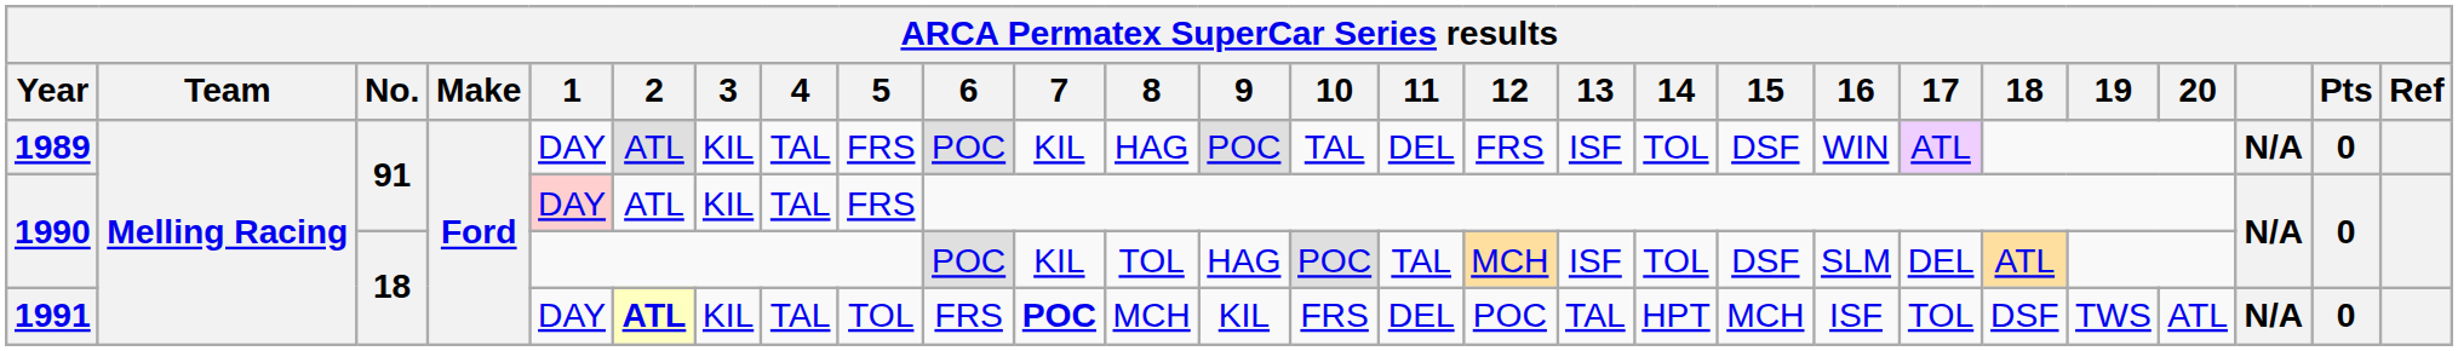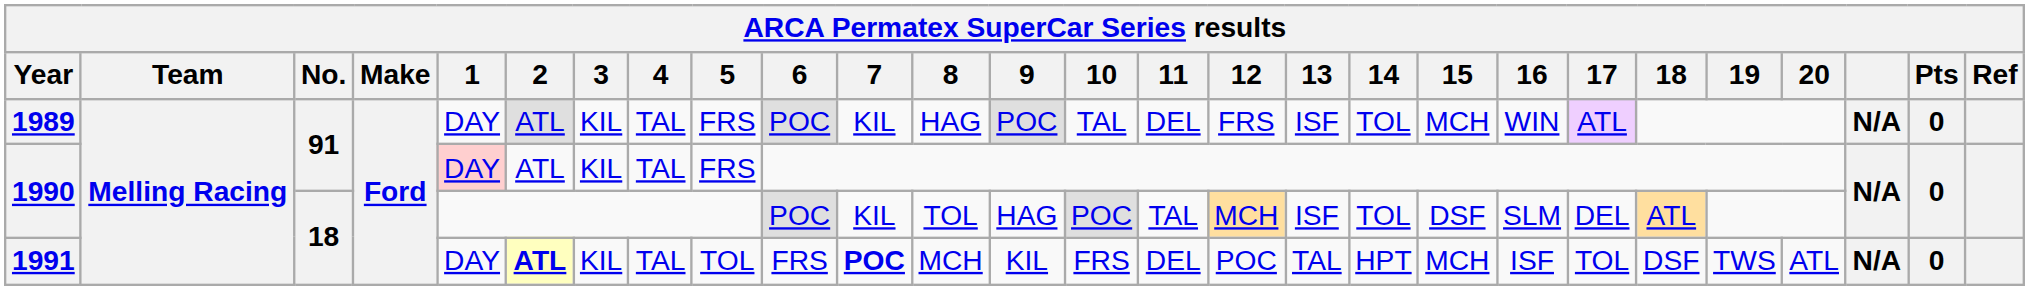1989 | 15: DSF -> MCH
